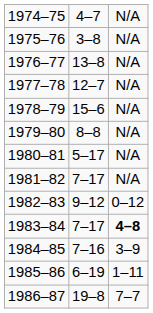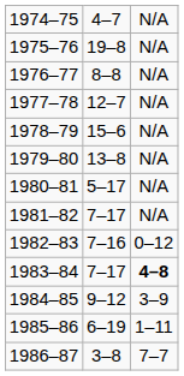1975–76 | column 2: 3–8 -> 19–8
1976–77 | column 2: 13–8 -> 8–8
1979–80 | column 2: 8–8 -> 13–8
1982–83 | column 2: 9–12 -> 7–16
1984–85 | column 2: 7–16 -> 9–12
1986–87 | column 2: 19–8 -> 3–8
